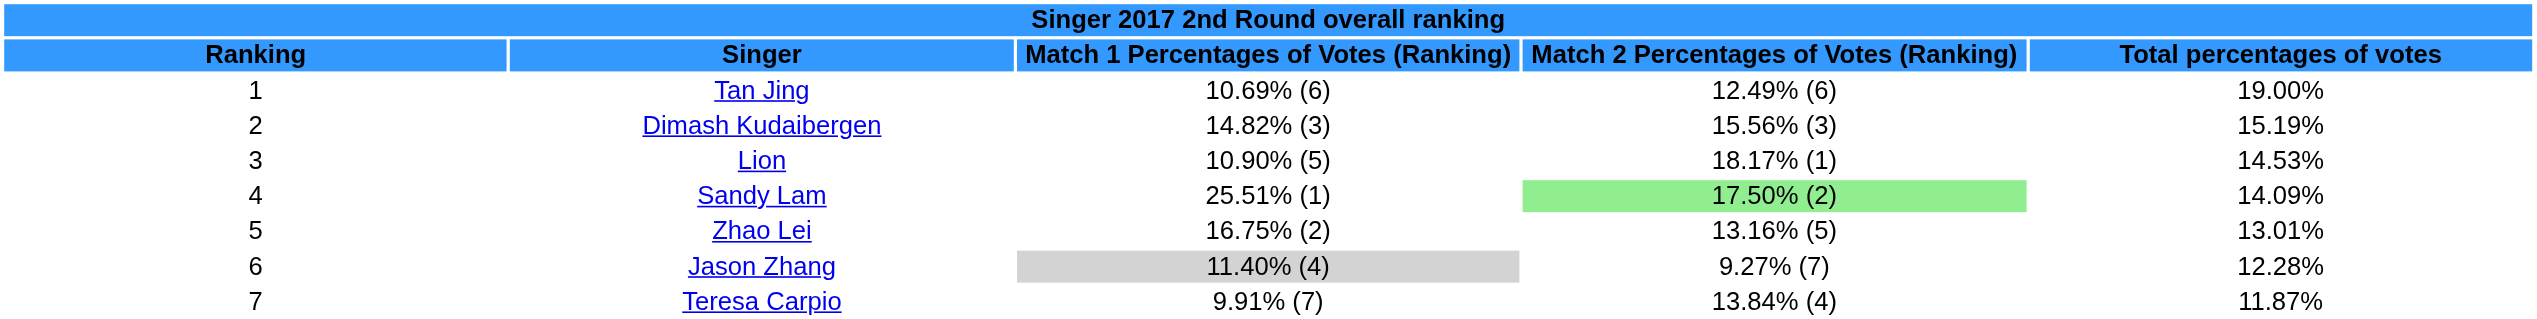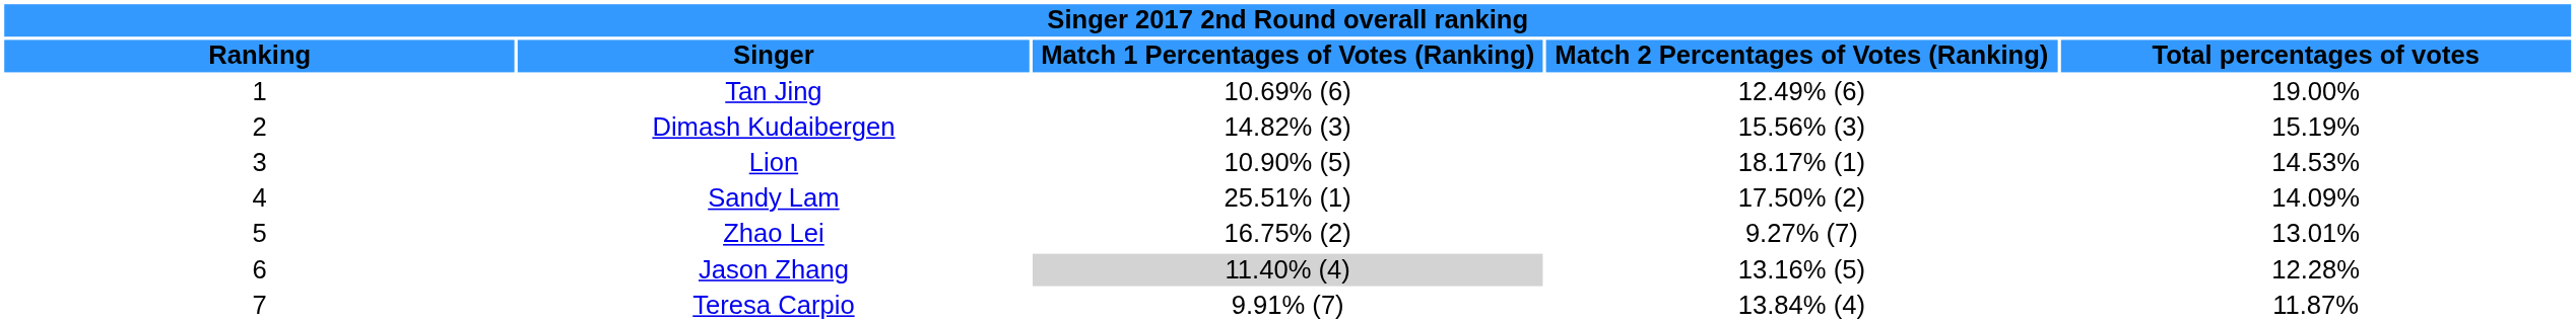Sandy Lam | column 4: lightgreen background -> no background
Zhao Lei | column 4: 13.16% (5) -> 9.27% (7)
Jason Zhang | column 4: 9.27% (7) -> 13.16% (5)
